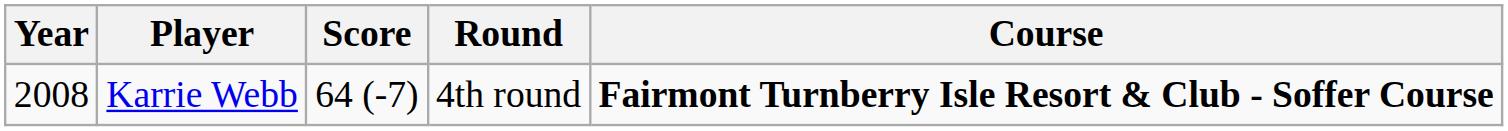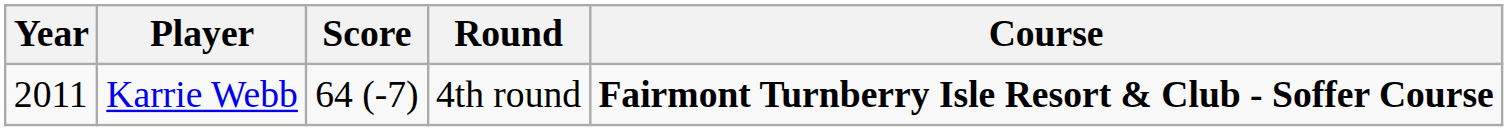Karrie Webb | Year: 2008 -> 2011
